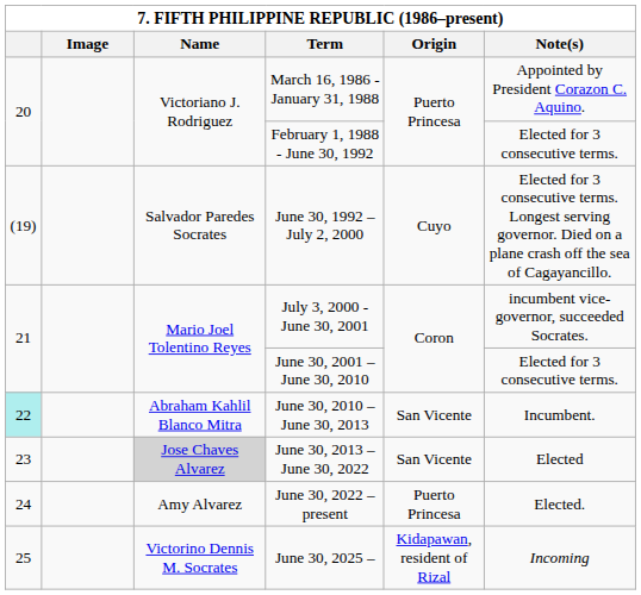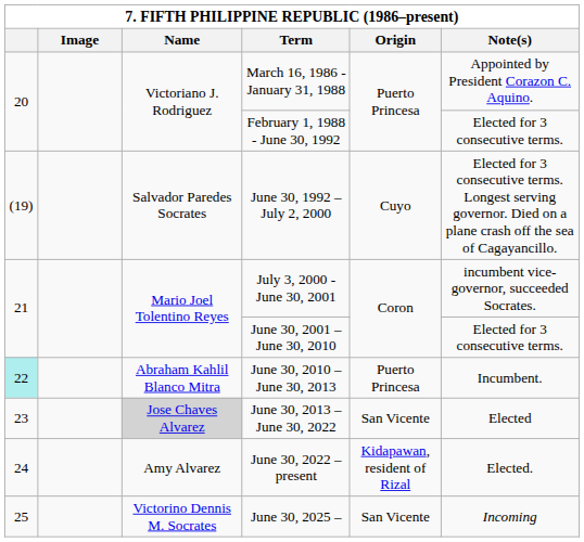June 30, 2010 – June 30, 2013 | Origin: San Vicente -> Puerto Princesa
June 30, 2022 – present | Origin: Puerto Princesa -> Kidapawan, resident of Rizal
June 30, 2025 – | Origin: Kidapawan, resident of Rizal -> San Vicente
